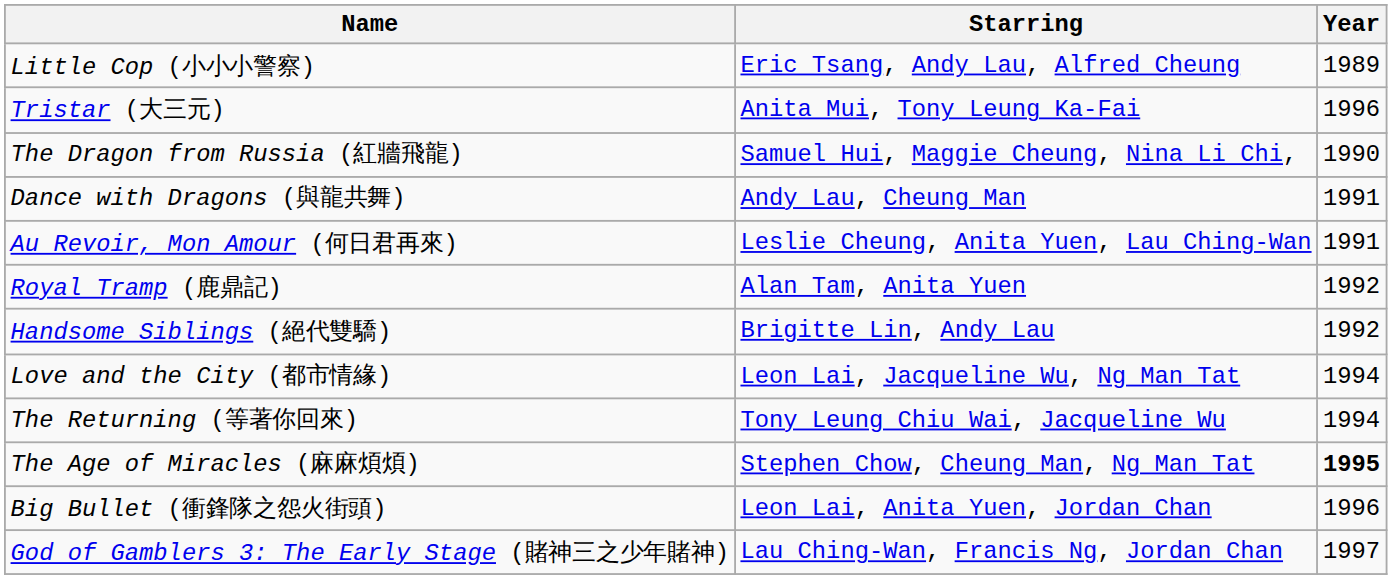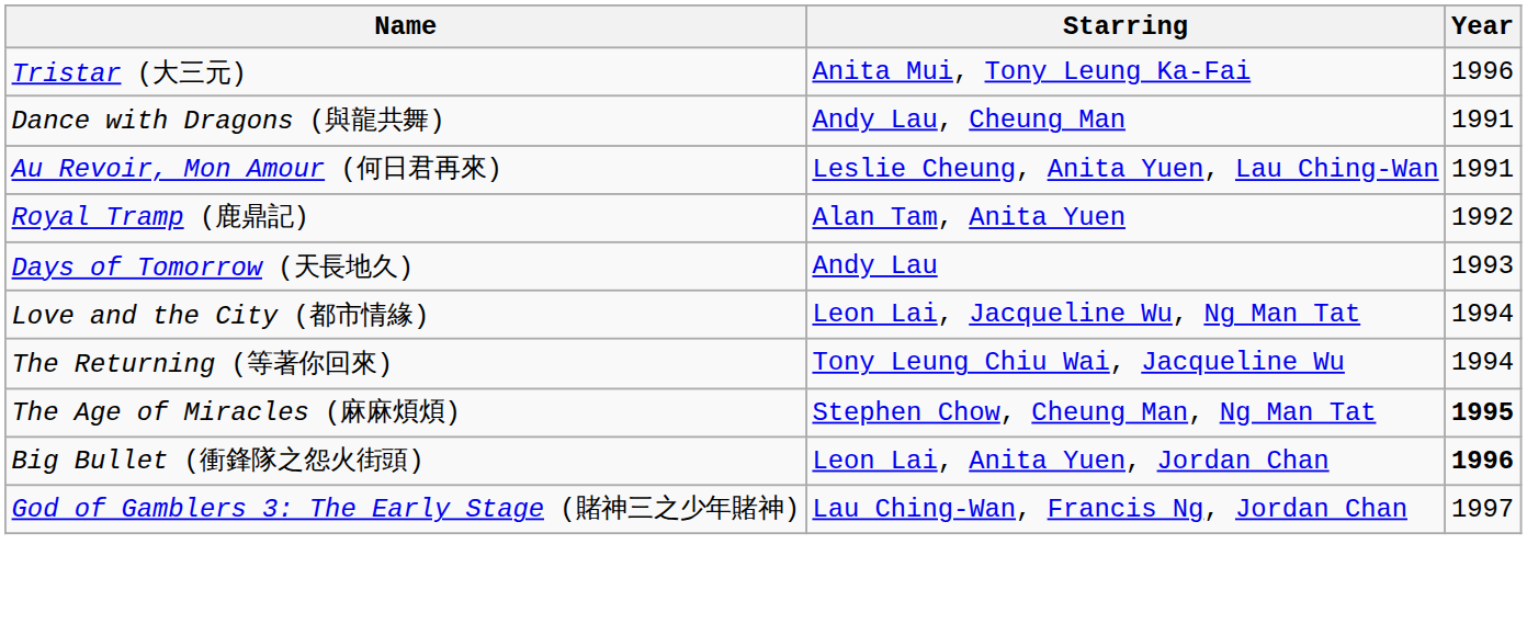- row: Little Cop (小小小警察) | Eric Tsang, Andy Lau, Alfred Cheung | 1989
- row: The Dragon from Russia (紅牆飛龍) | Samuel Hui, Maggie Cheung, Nina Li Chi, | 1990
- row: Handsome Siblings (絕代雙驕) | Brigitte Lin, Andy Lau | 1992
+ row: Days of Tomorrow (天長地久) | Andy Lau | 1993
Big Bullet (衝鋒隊之怨火街頭) | Year: normal -> bold
